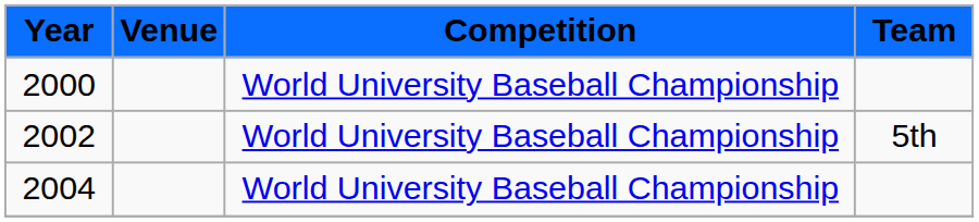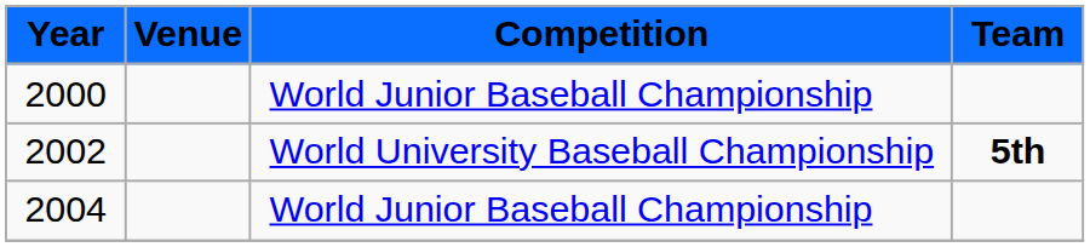2000 | Competition: World University Baseball Championship -> World Junior Baseball Championship
2002 | Team: normal -> bold
2004 | Competition: World University Baseball Championship -> World Junior Baseball Championship
